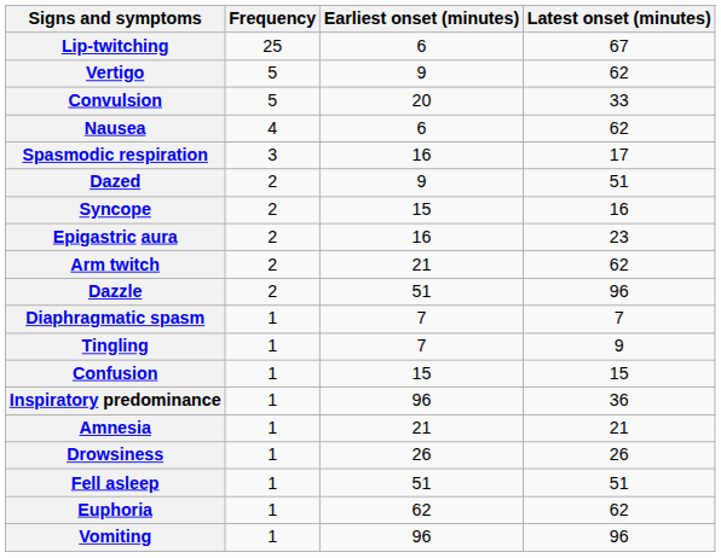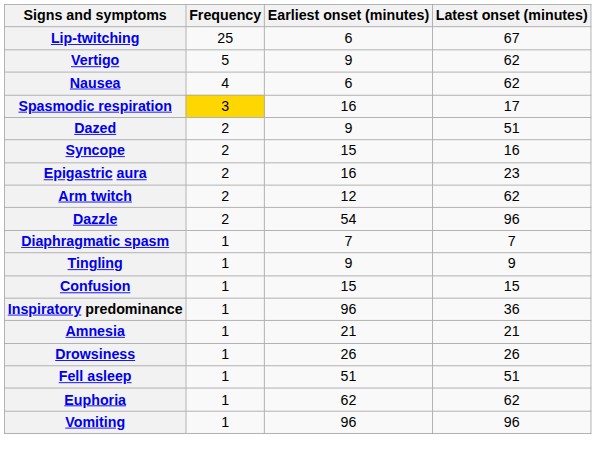- row: Convulsion | 5 | 20 | 33
Spasmodic respiration | Frequency: no background -> gold background
Arm twitch | Earliest onset (minutes): 21 -> 12
Dazzle | Earliest onset (minutes): 51 -> 54
Tingling | Earliest onset (minutes): 7 -> 9
